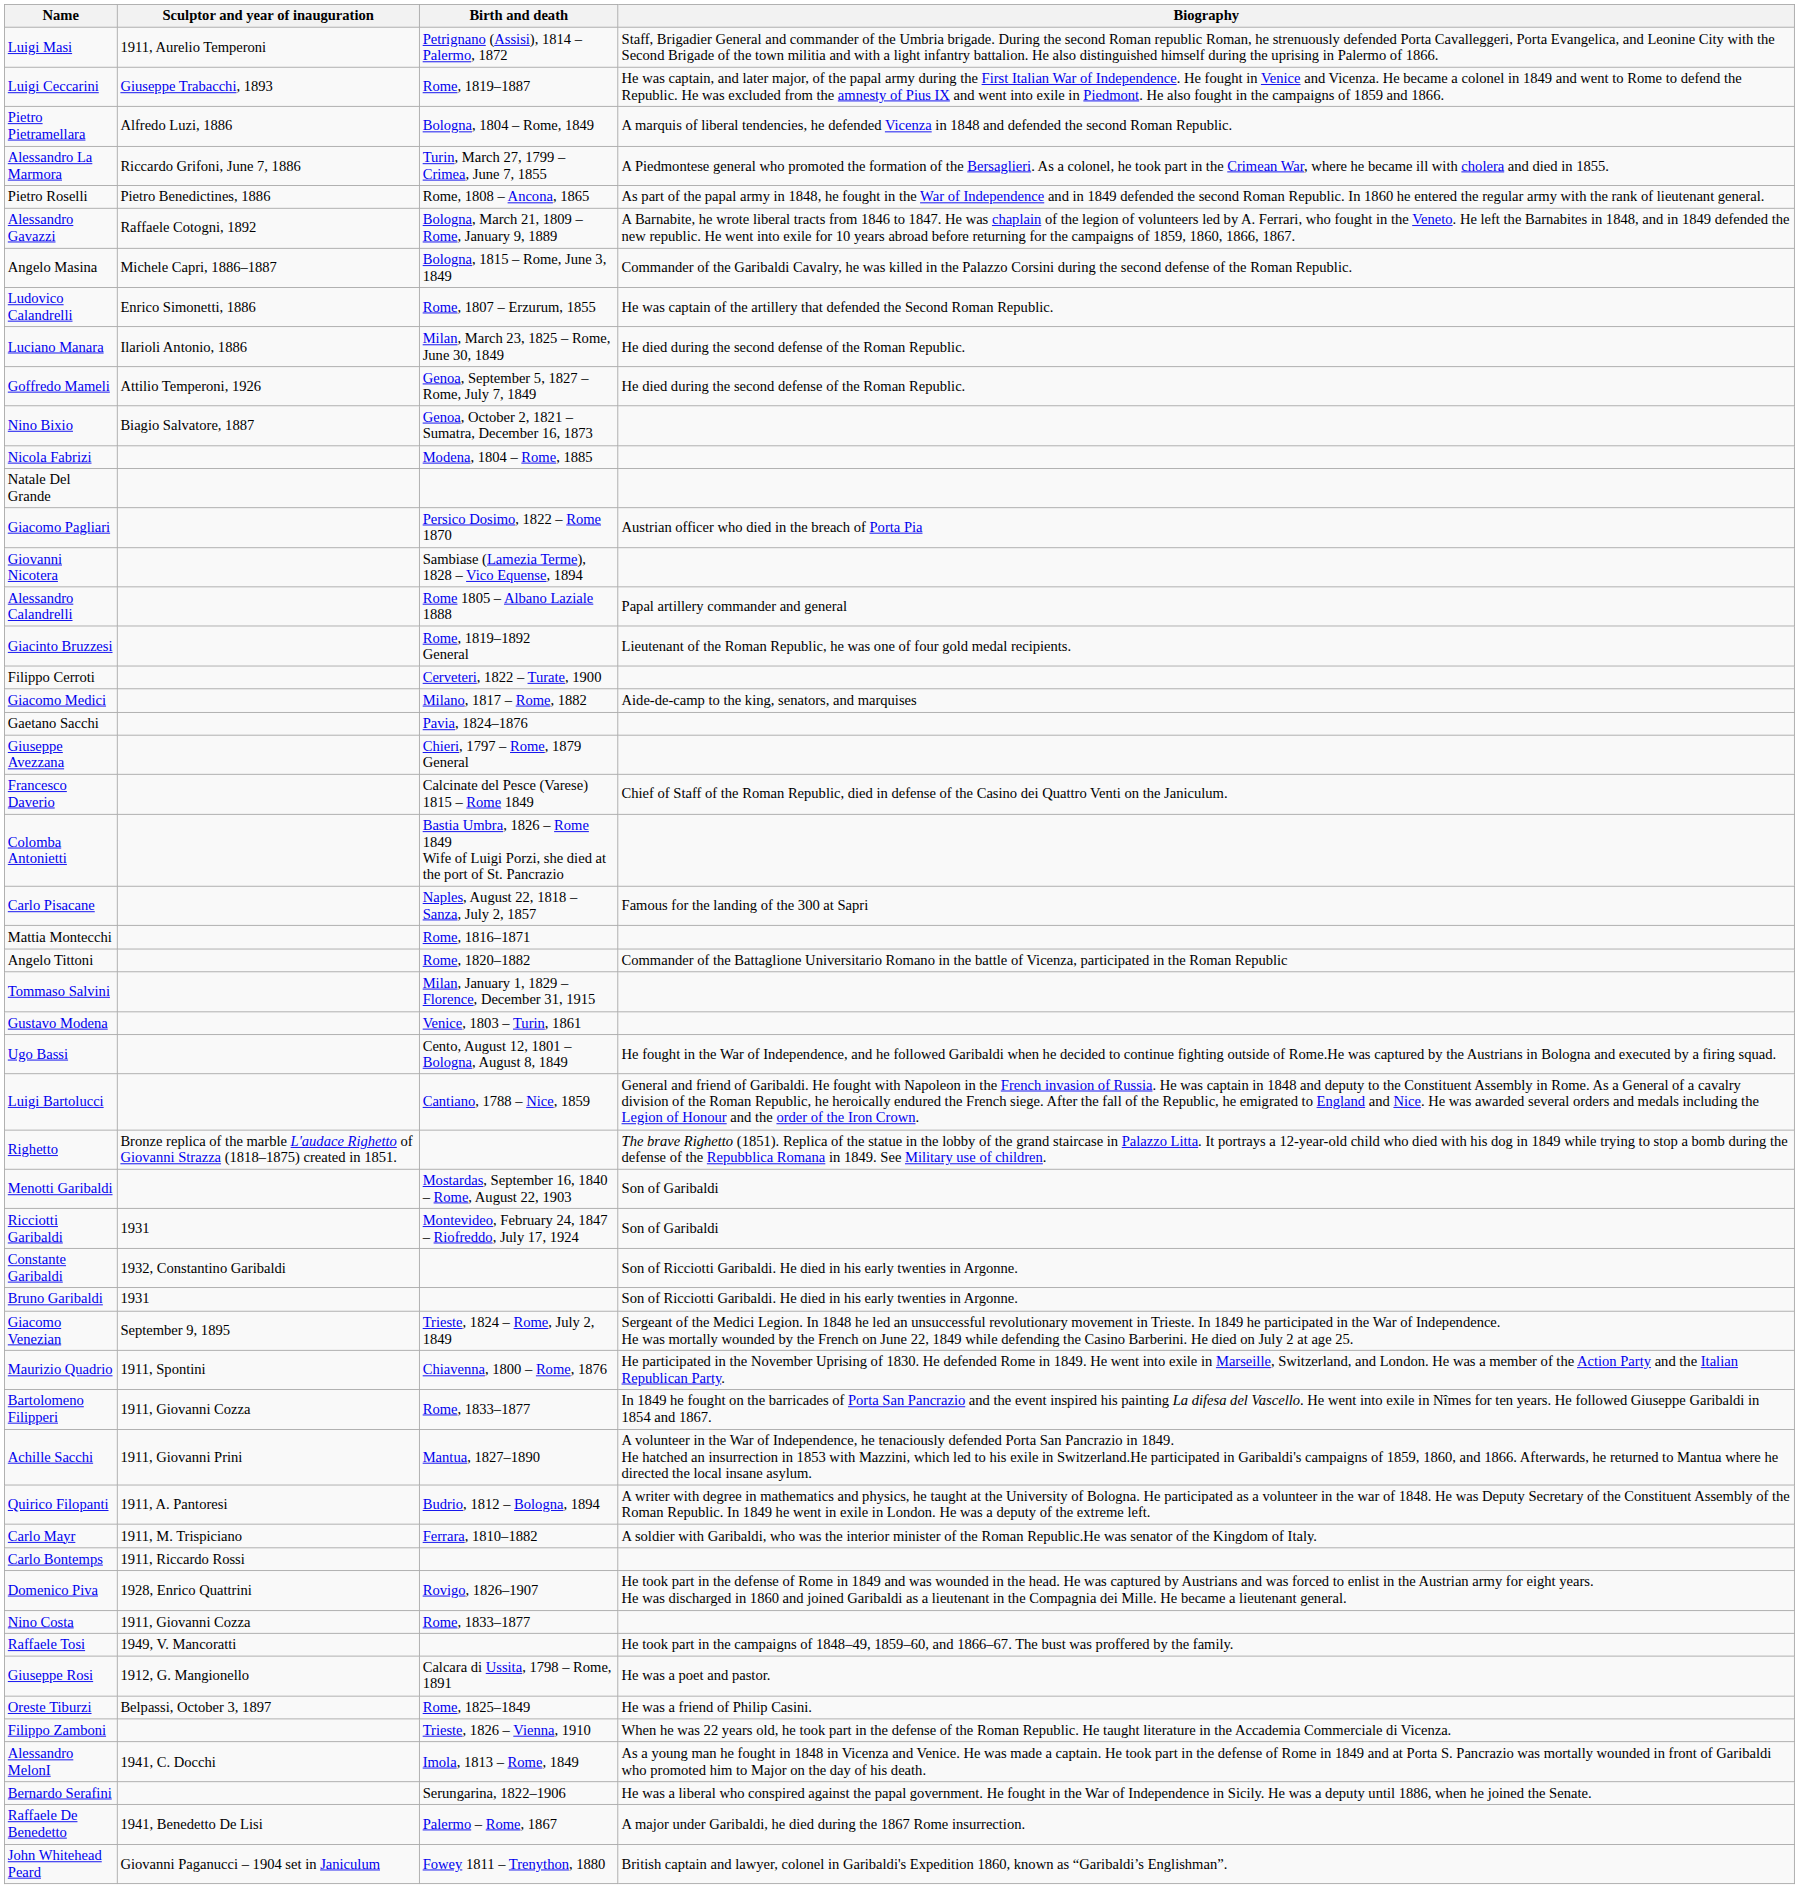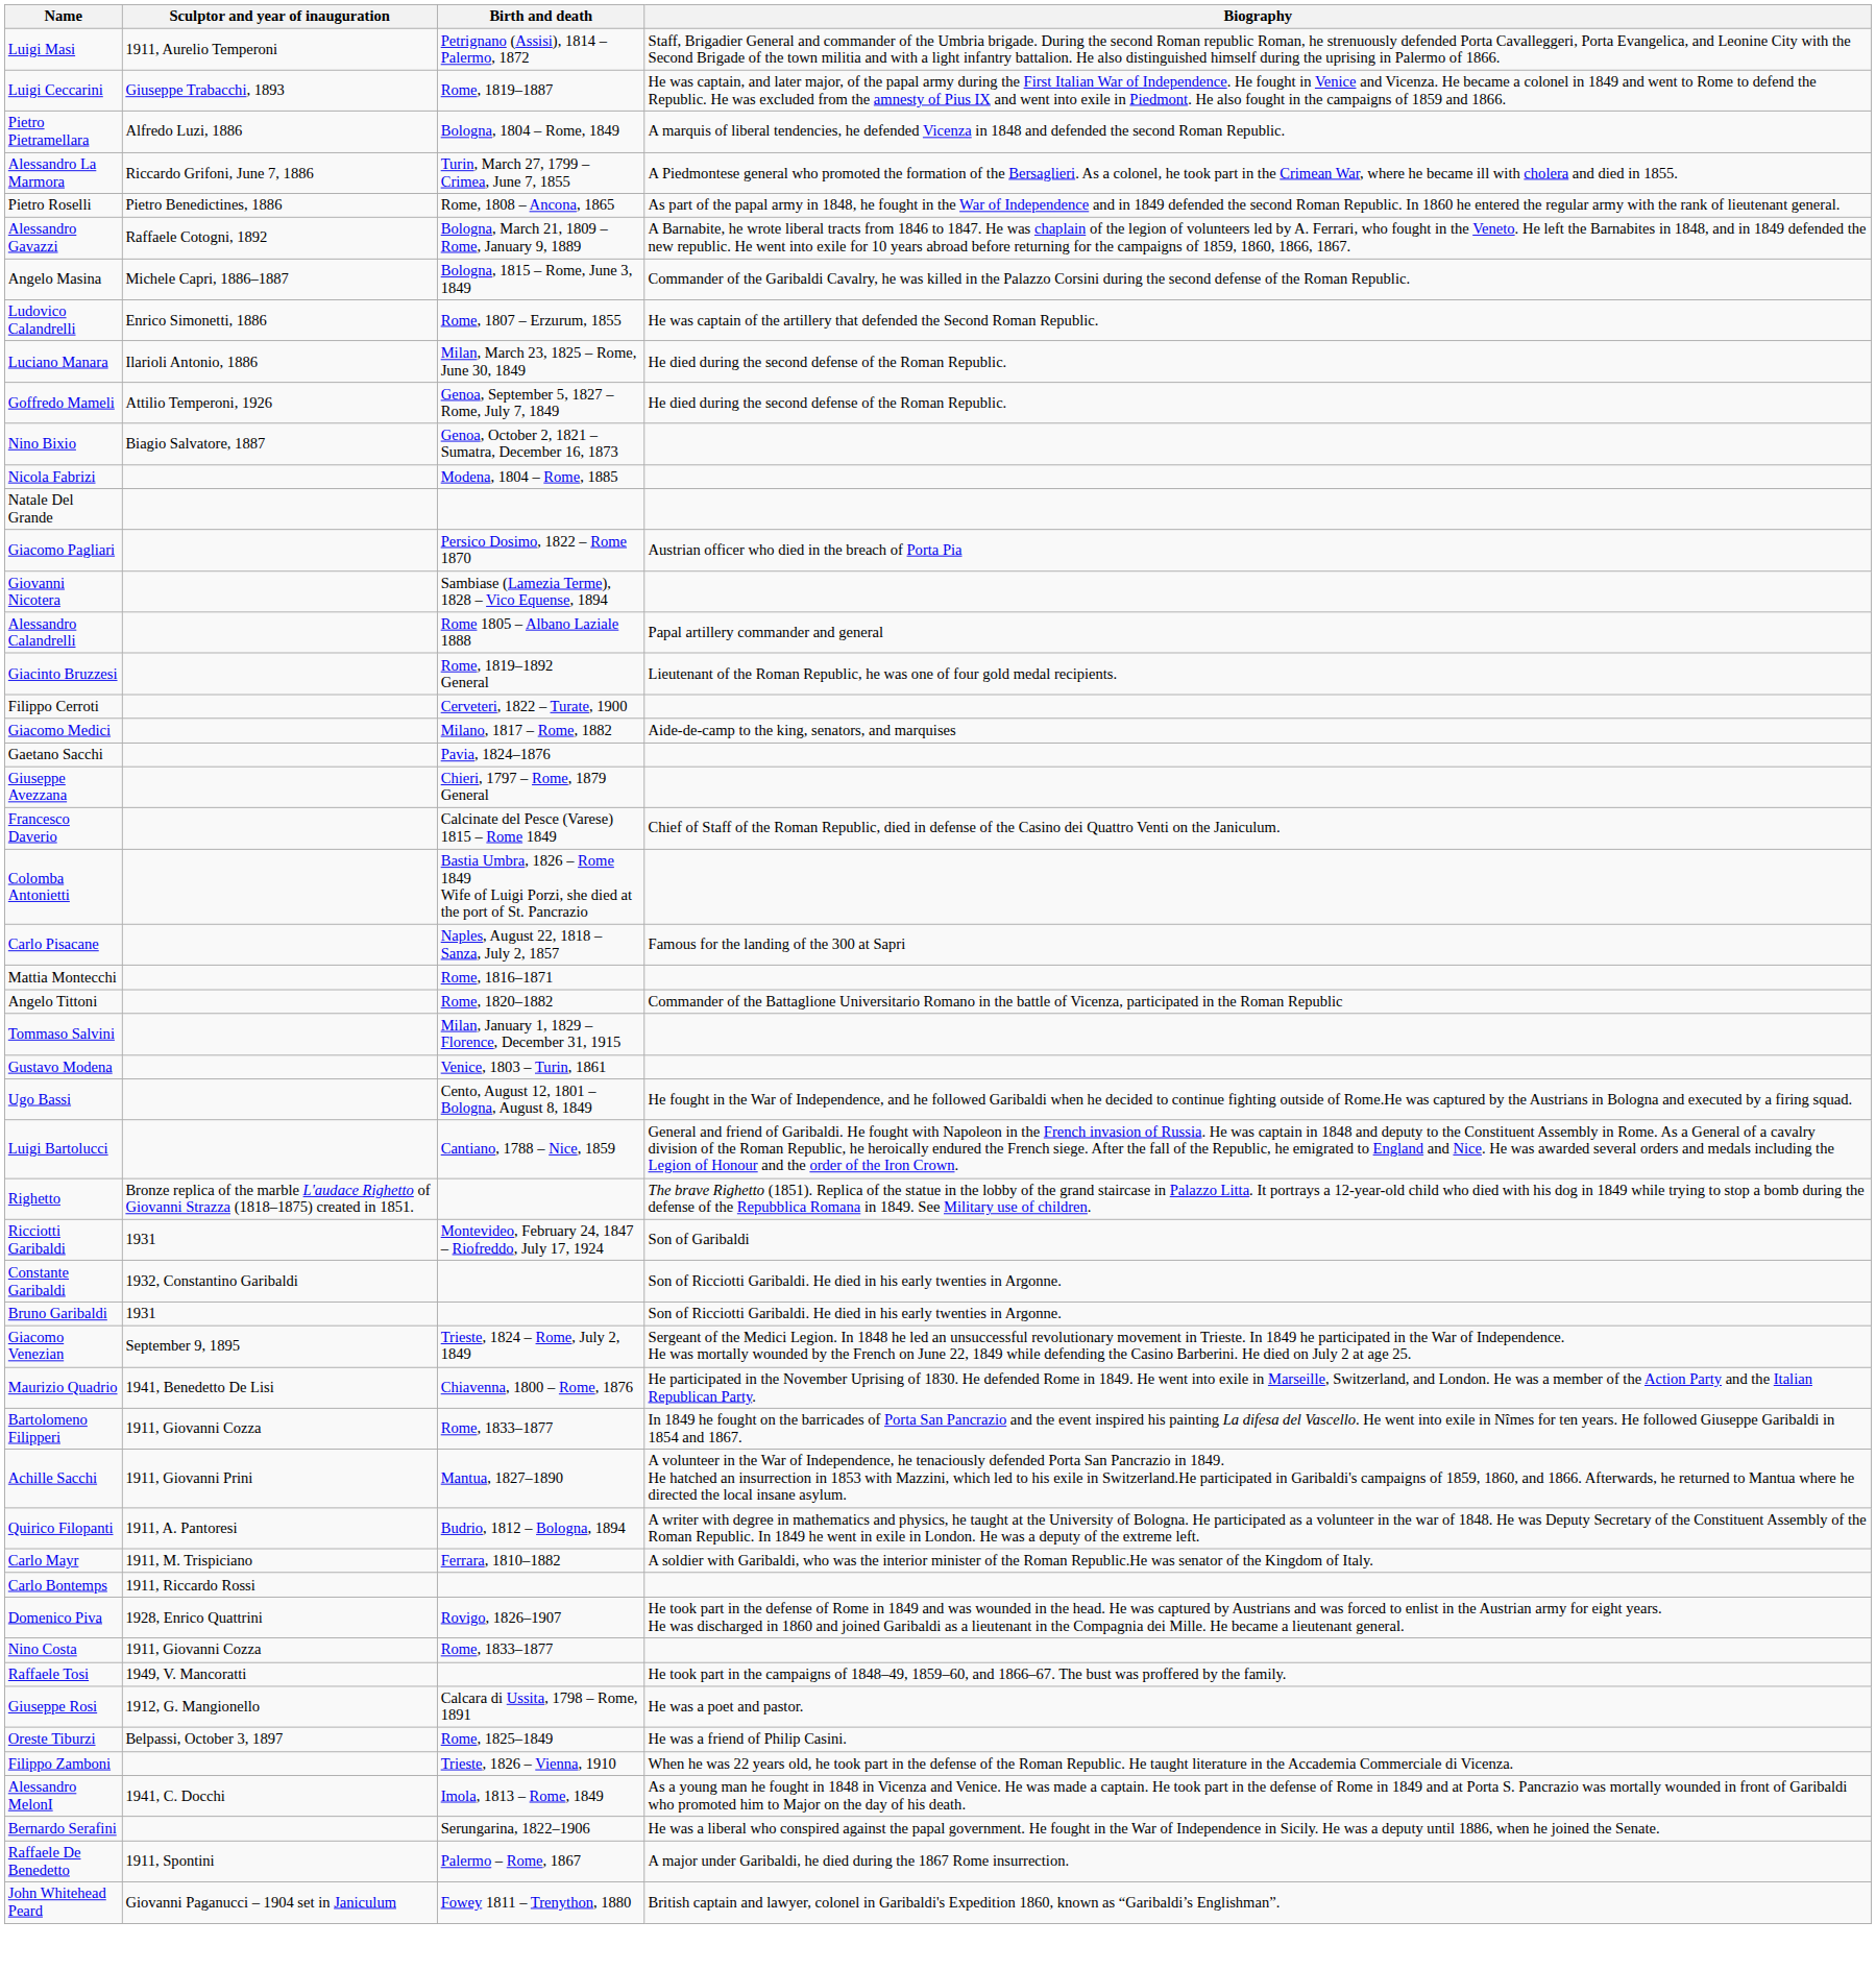- row: Menotti Garibaldi | Mostardas, September 16, 1840 – Rome, August 22, 1903 | Son of Garibaldi
Maurizio Quadrio | Sculptor and year of inauguration: 1911, Spontini -> 1941, Benedetto De Lisi
Raffaele De Benedetto | Sculptor and year of inauguration: 1941, Benedetto De Lisi -> 1911, Spontini
